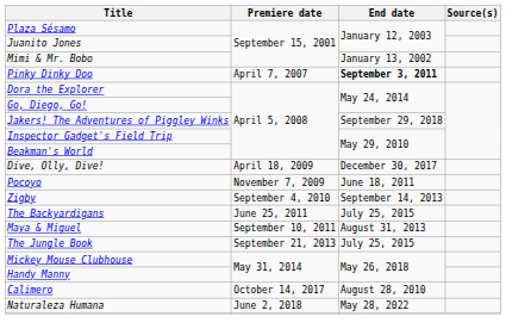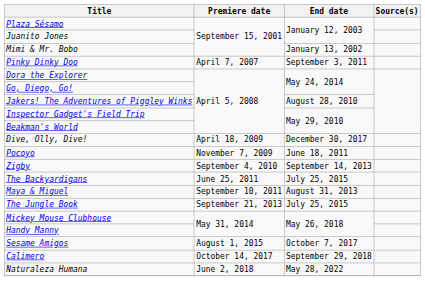Pinky Dinky Doo | End date: bold -> normal
Jakers! The Adventures of Piggley Winks | End date: September 29, 2018 -> August 28, 2010
+ row: Sesame Amigos | August 1, 2015 | October 7, 2017
Calimero | End date: August 28, 2010 -> September 29, 2018
